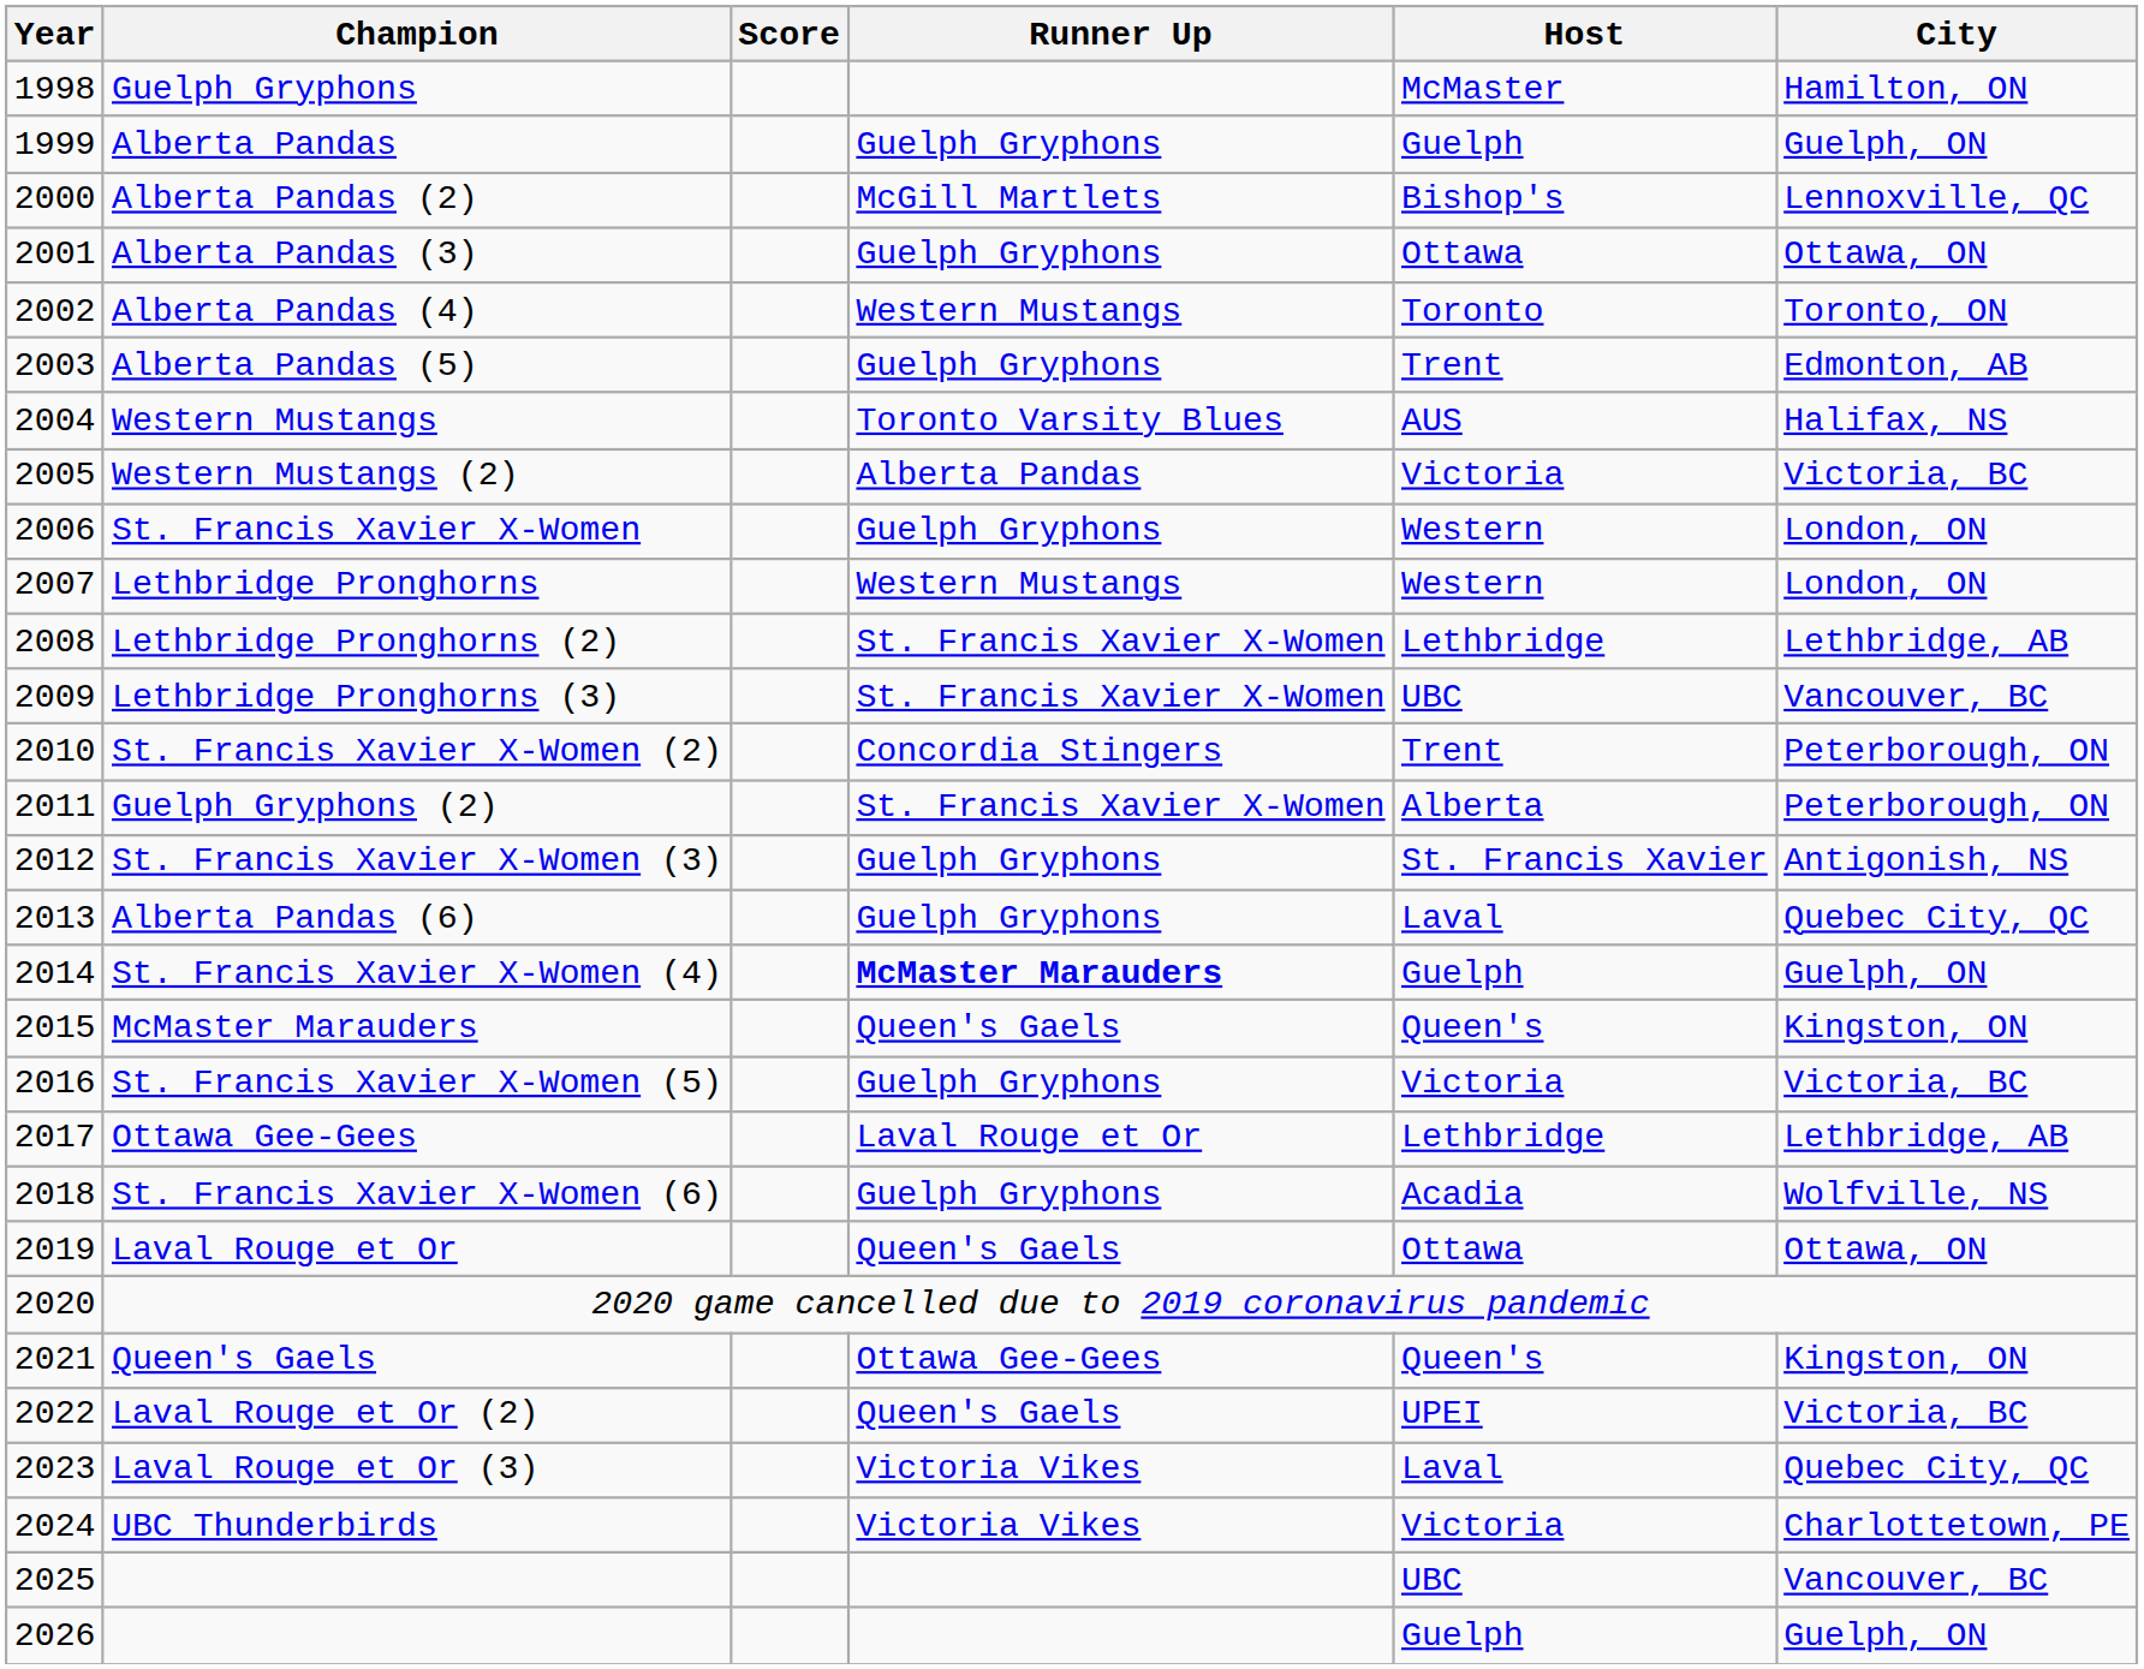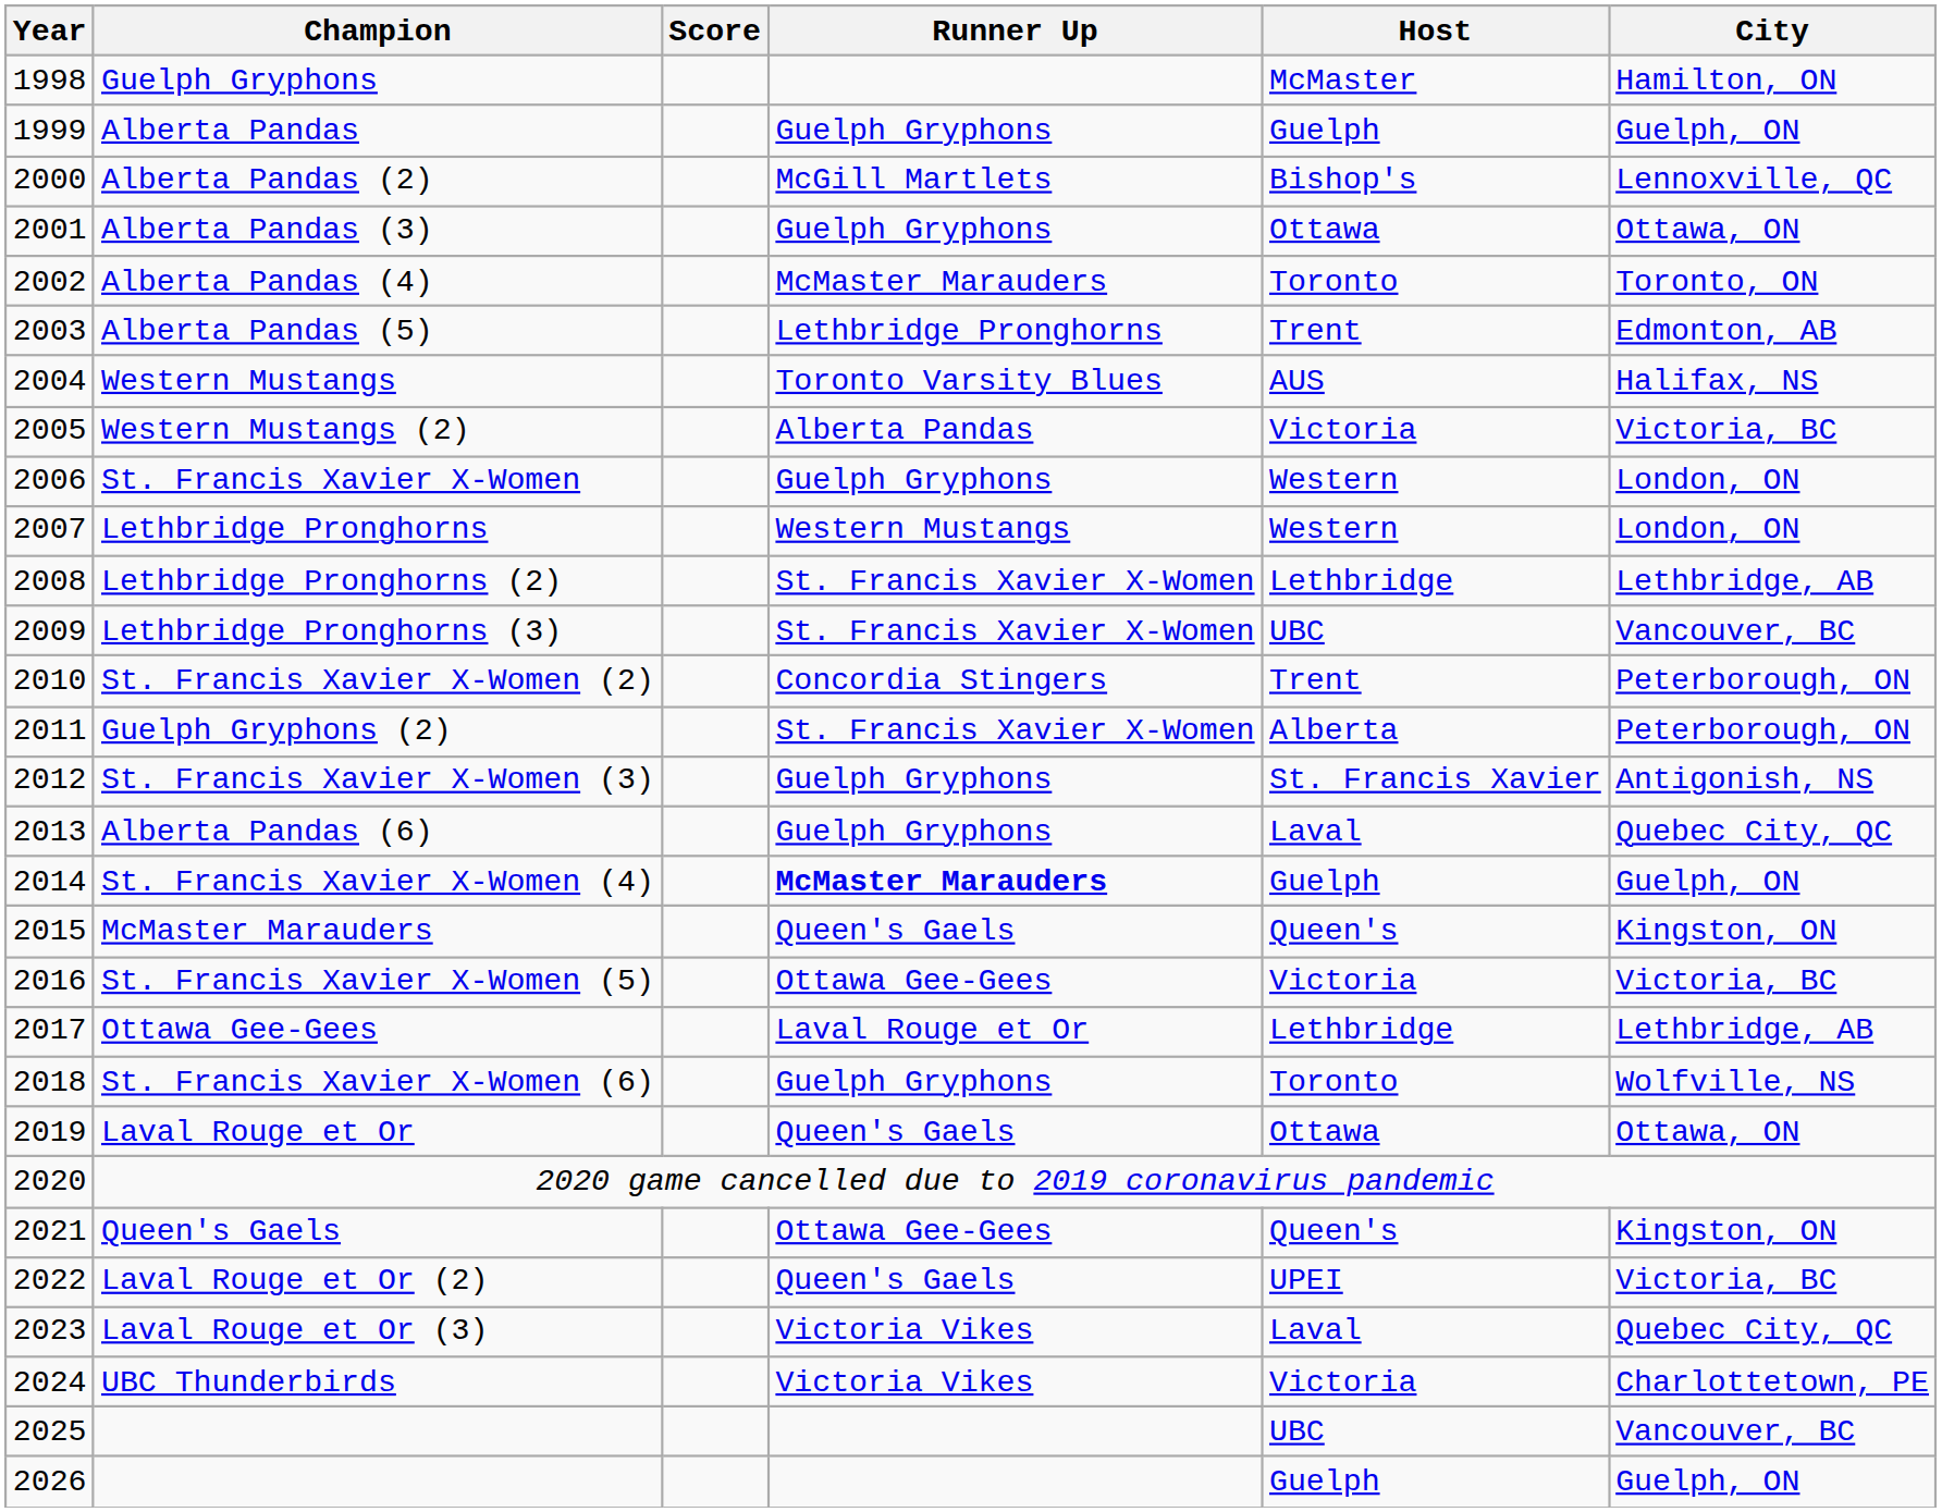Alberta Pandas (4) | Runner Up: Western Mustangs -> McMaster Marauders
Alberta Pandas (5) | Runner Up: Guelph Gryphons -> Lethbridge Pronghorns
St. Francis Xavier X-Women (5) | Runner Up: Guelph Gryphons -> Ottawa Gee-Gees
St. Francis Xavier X-Women (6) | Host: Acadia -> Toronto
